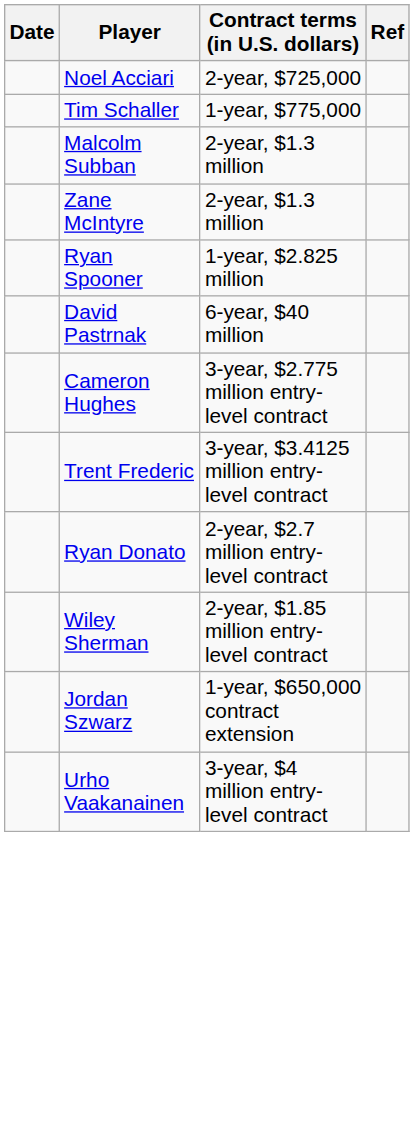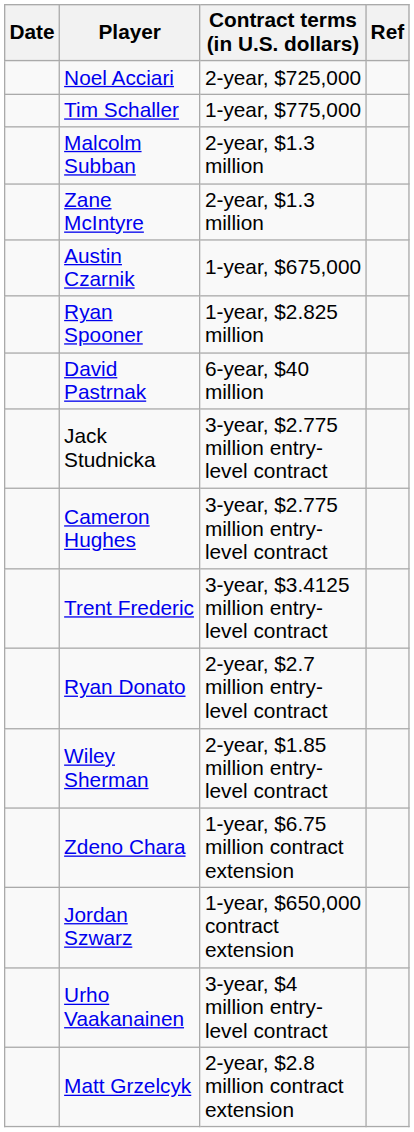+ row: Austin Czarnik | 1-year, $675,000
+ row: Jack Studnicka | 3-year, $2.775 million entry-level contract
+ row: Zdeno Chara | 1-year, $6.75 million contract extension
+ row: Matt Grzelcyk | 2-year, $2.8 million contract extension
